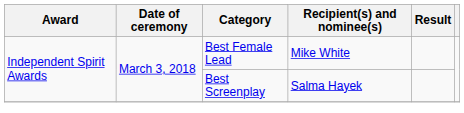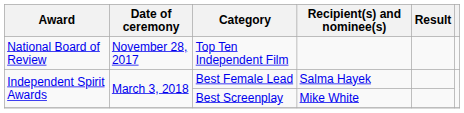+ row: National Board of Review | November 28, 2017 | Top Ten Independent Film
Best Female Lead | Recipient(s) and nominee(s): Mike White -> Salma Hayek
Best Screenplay | Recipient(s) and nominee(s): Salma Hayek -> Mike White
